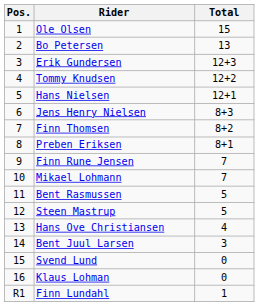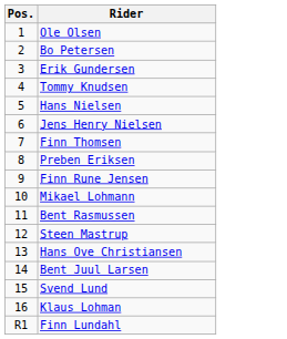- column: Total | 15 | 13 | 12+3 | 12+2 | 12+1 | 8+3 | 8+2 | 8+1 | 7 | 7 | 5 | 5 | 4 | 3 | 0 | 0 | 1
